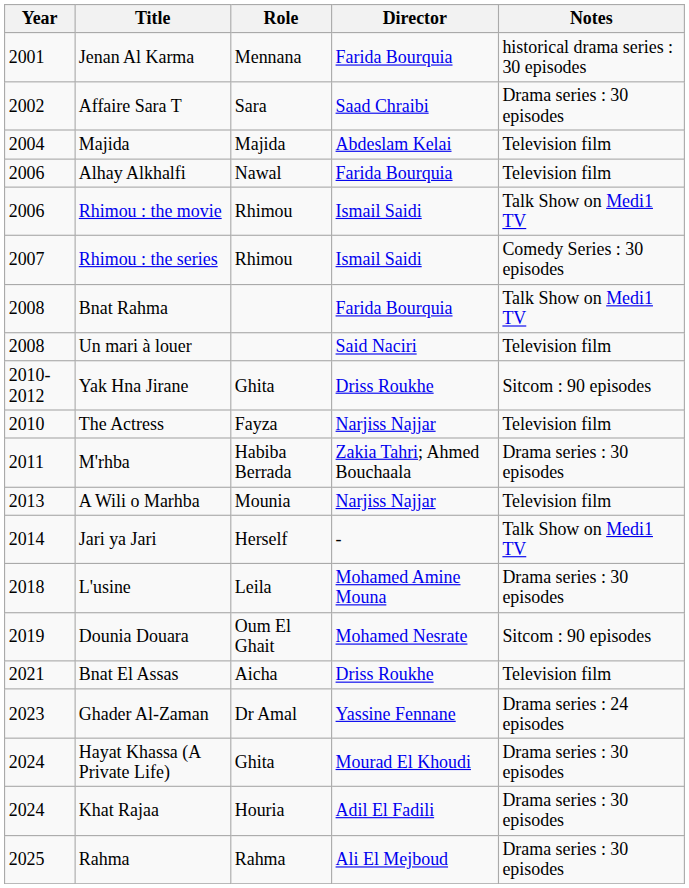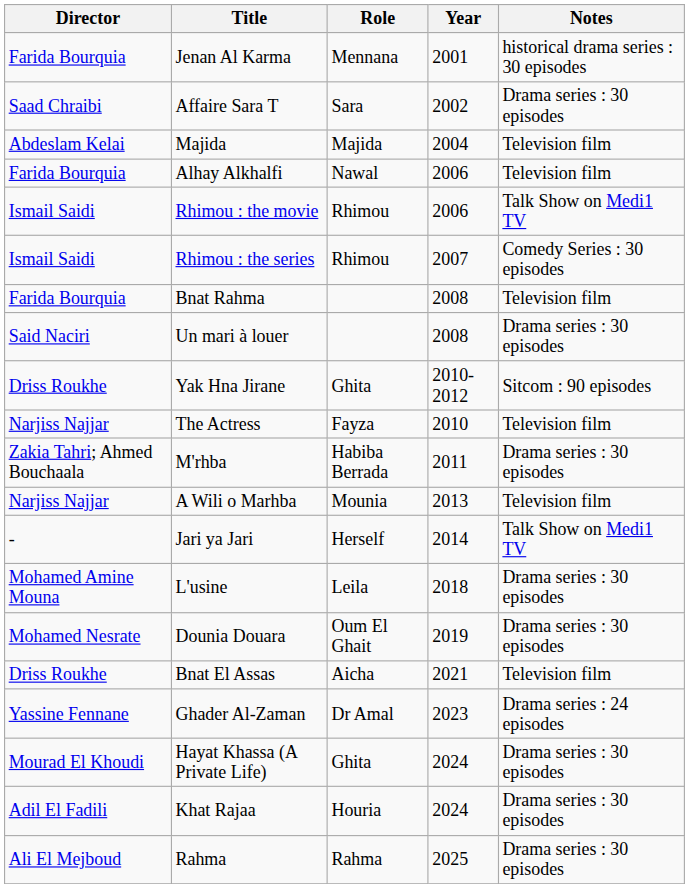columns swapped: Year <-> Director
Bnat Rahma | Notes: Talk Show on Medi1 TV -> Television film
Un mari à louer | Notes: Television film -> Drama series : 30 episodes
Dounia Douara | Notes: Sitcom : 90 episodes -> Drama series : 30 episodes
